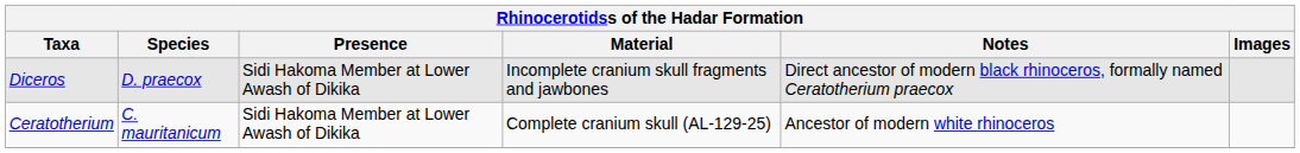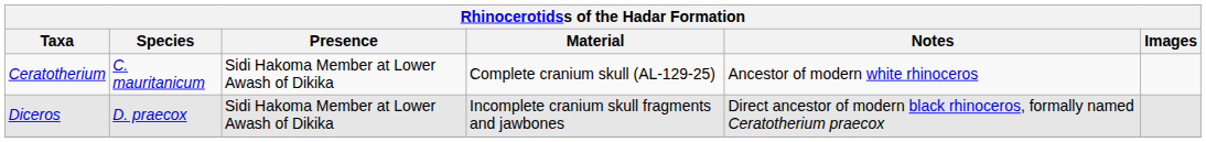rows swapped: Ceratotherium <-> Diceros
